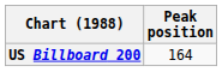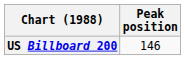US Billboard 200 | Peak position: 164 -> 146
